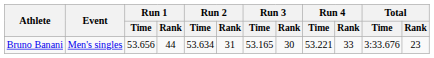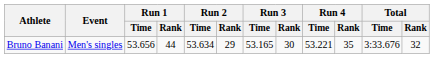Bruno Banani | Run 2 / Rank: 31 -> 29
Bruno Banani | Run 4 / Rank: 33 -> 35
Bruno Banani | Total / Rank: 23 -> 32
